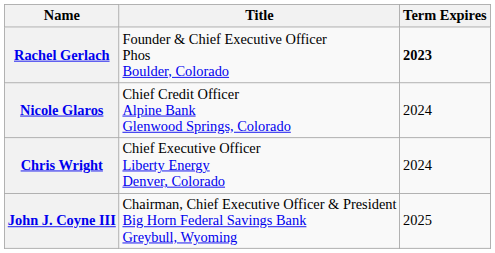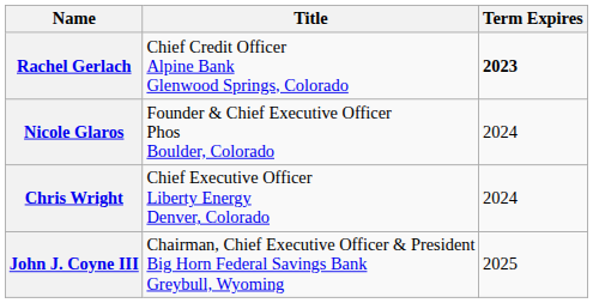Rachel Gerlach | Title: Founder & Chief Executive Officer Phos Boulder, Colorado -> Chief Credit Officer Alpine Bank Glenwood Springs, Colorado
Nicole Glaros | Title: Chief Credit Officer Alpine Bank Glenwood Springs, Colorado -> Founder & Chief Executive Officer Phos Boulder, Colorado
